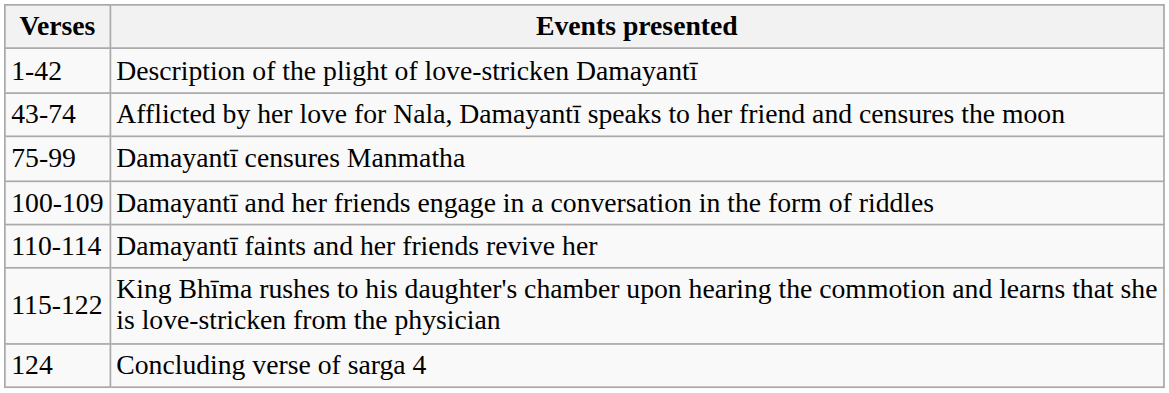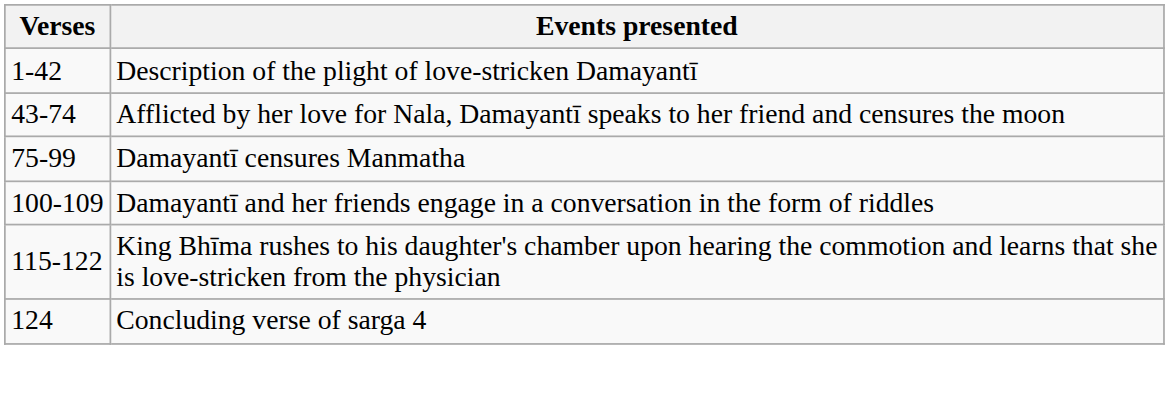- row: 110-114 | Damayantī faints and her friends revive her
